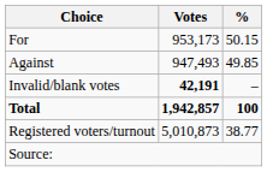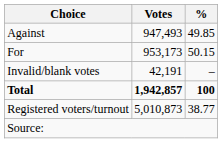rows swapped: For <-> Against
Invalid/blank votes | Votes: bold -> normal
